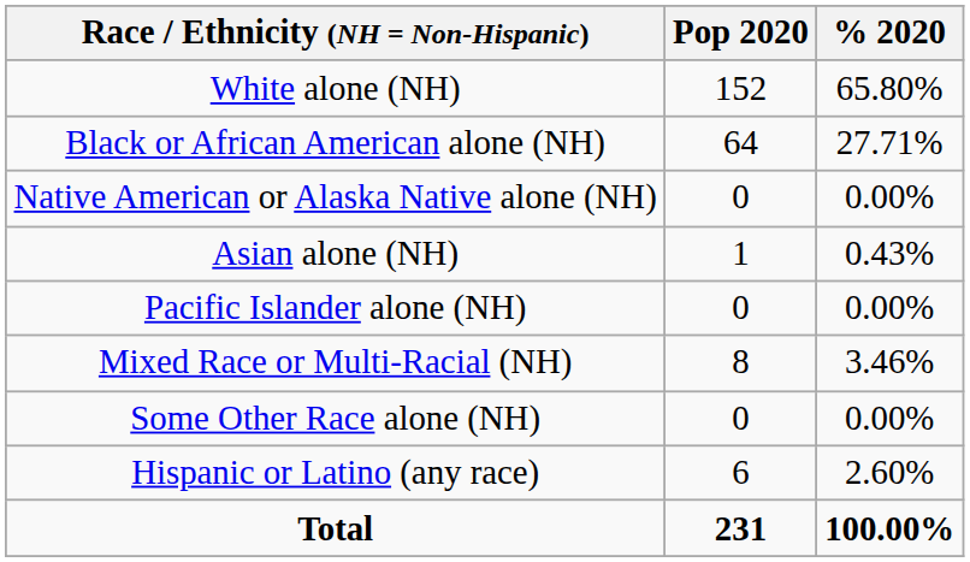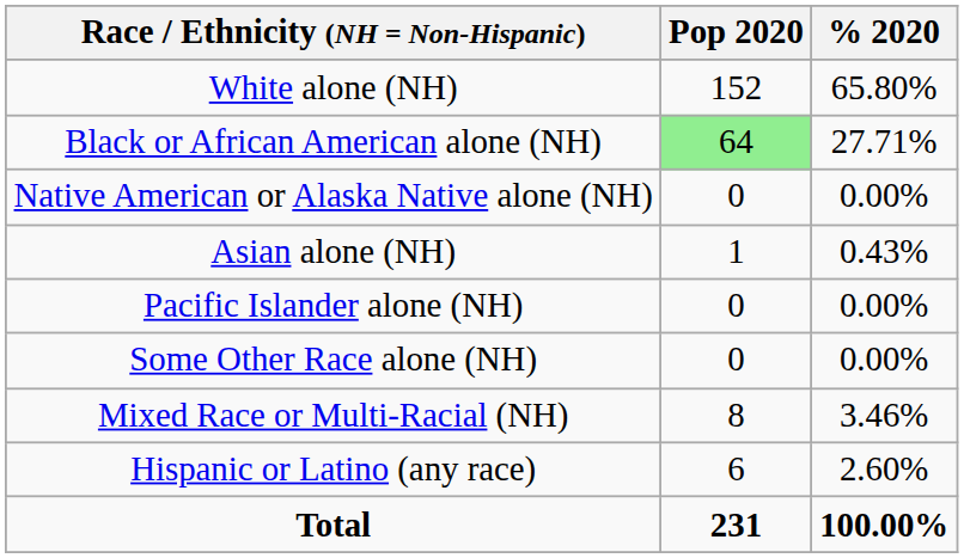Black or African American alone (NH) | Pop 2020: no background -> lightgreen background
rows swapped: Some Other Race alone (NH) <-> Mixed Race or Multi-Racial (NH)
